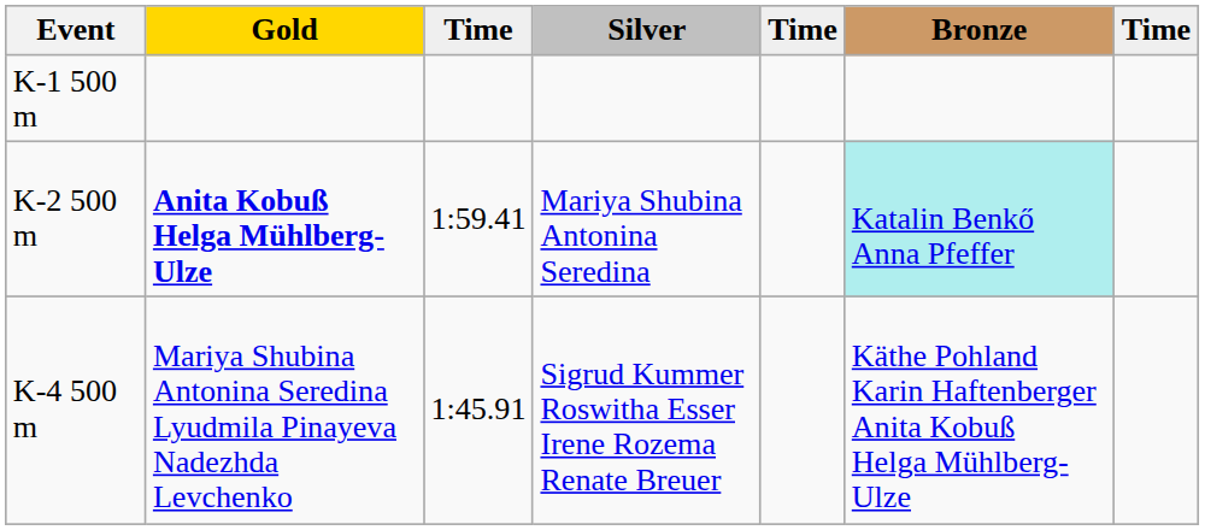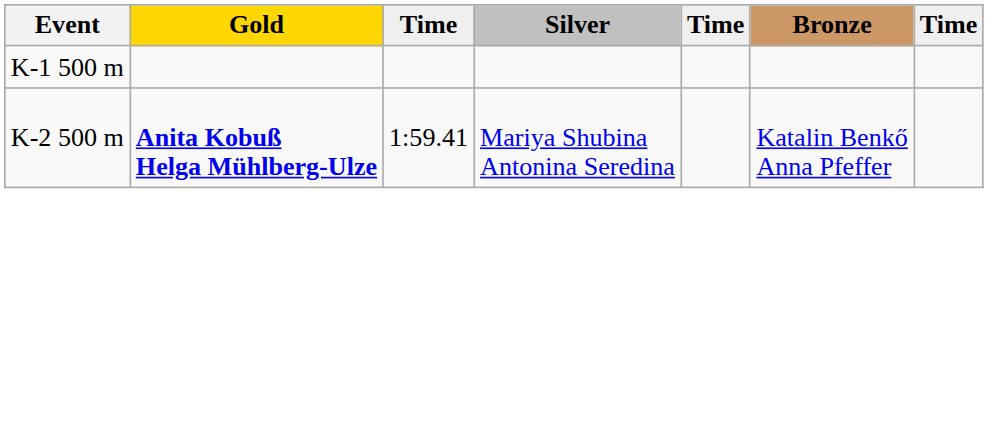K-2 500 m | Bronze: paleturquoise background -> no background
- row: K-4 500 m | Mariya Shubina Antonina Seredina Lyudmila Pinayeva Nadezhda Levchenko | 1:45.91 | Sigrud Kummer Roswitha Esser Irene Rozema Renate Breuer | Käthe Pohland Karin Haftenberger Anita Kobuß Helga Mühlberg-Ulze
